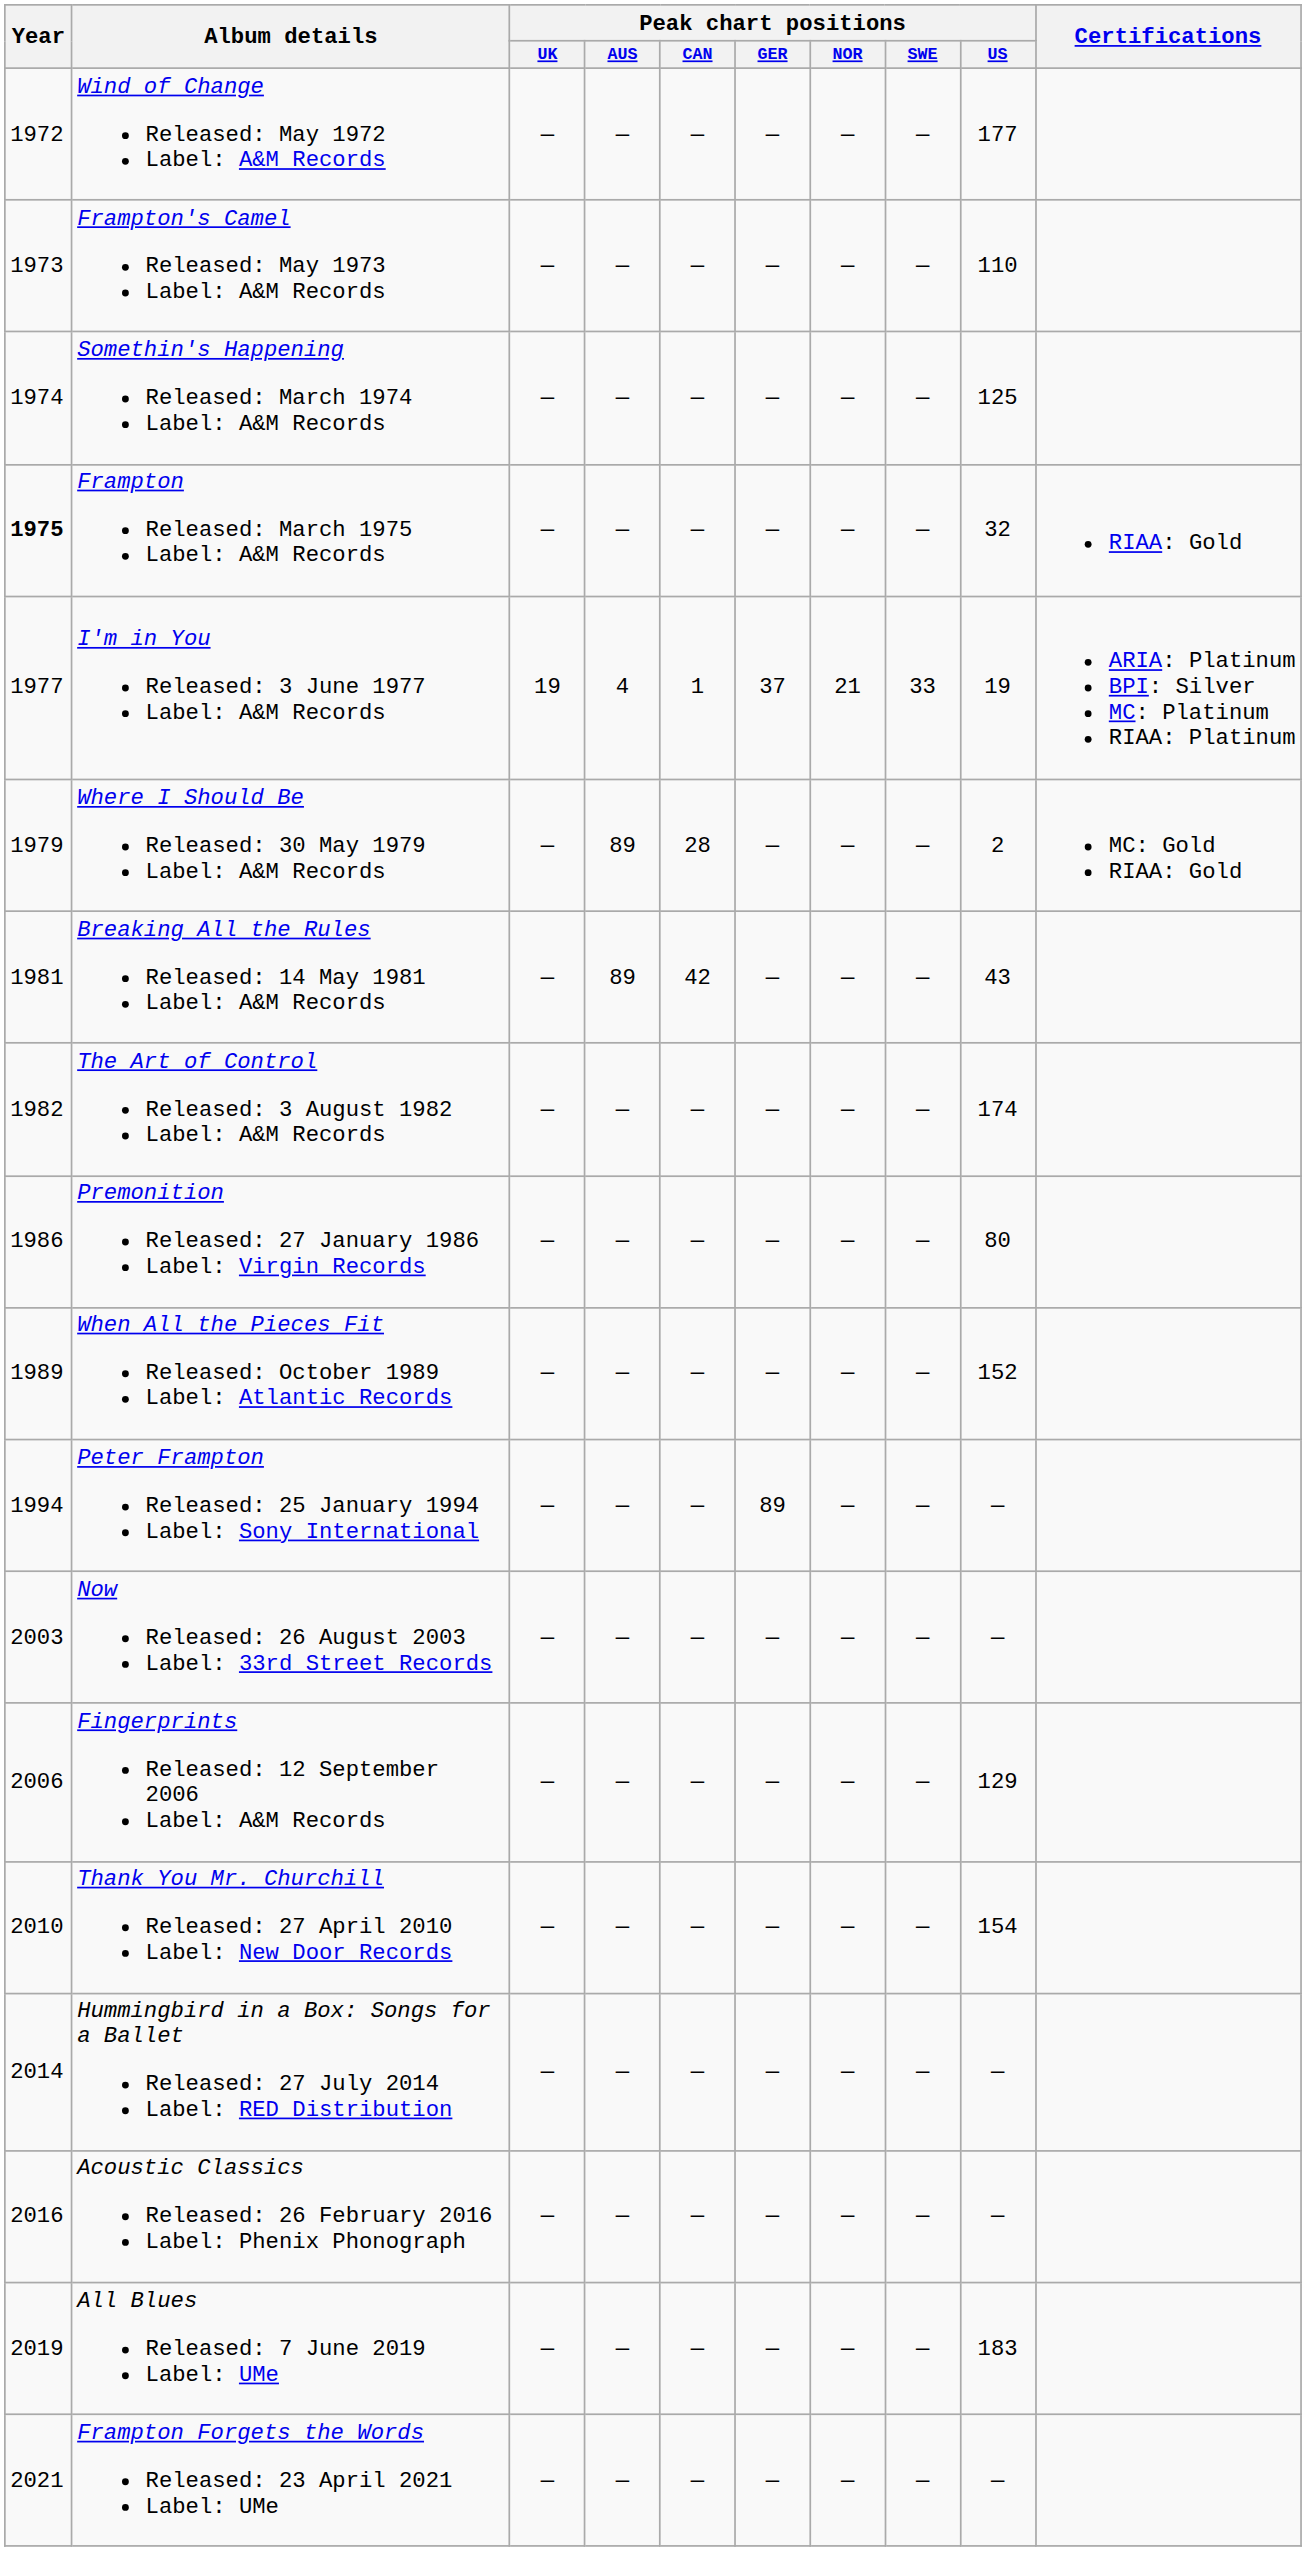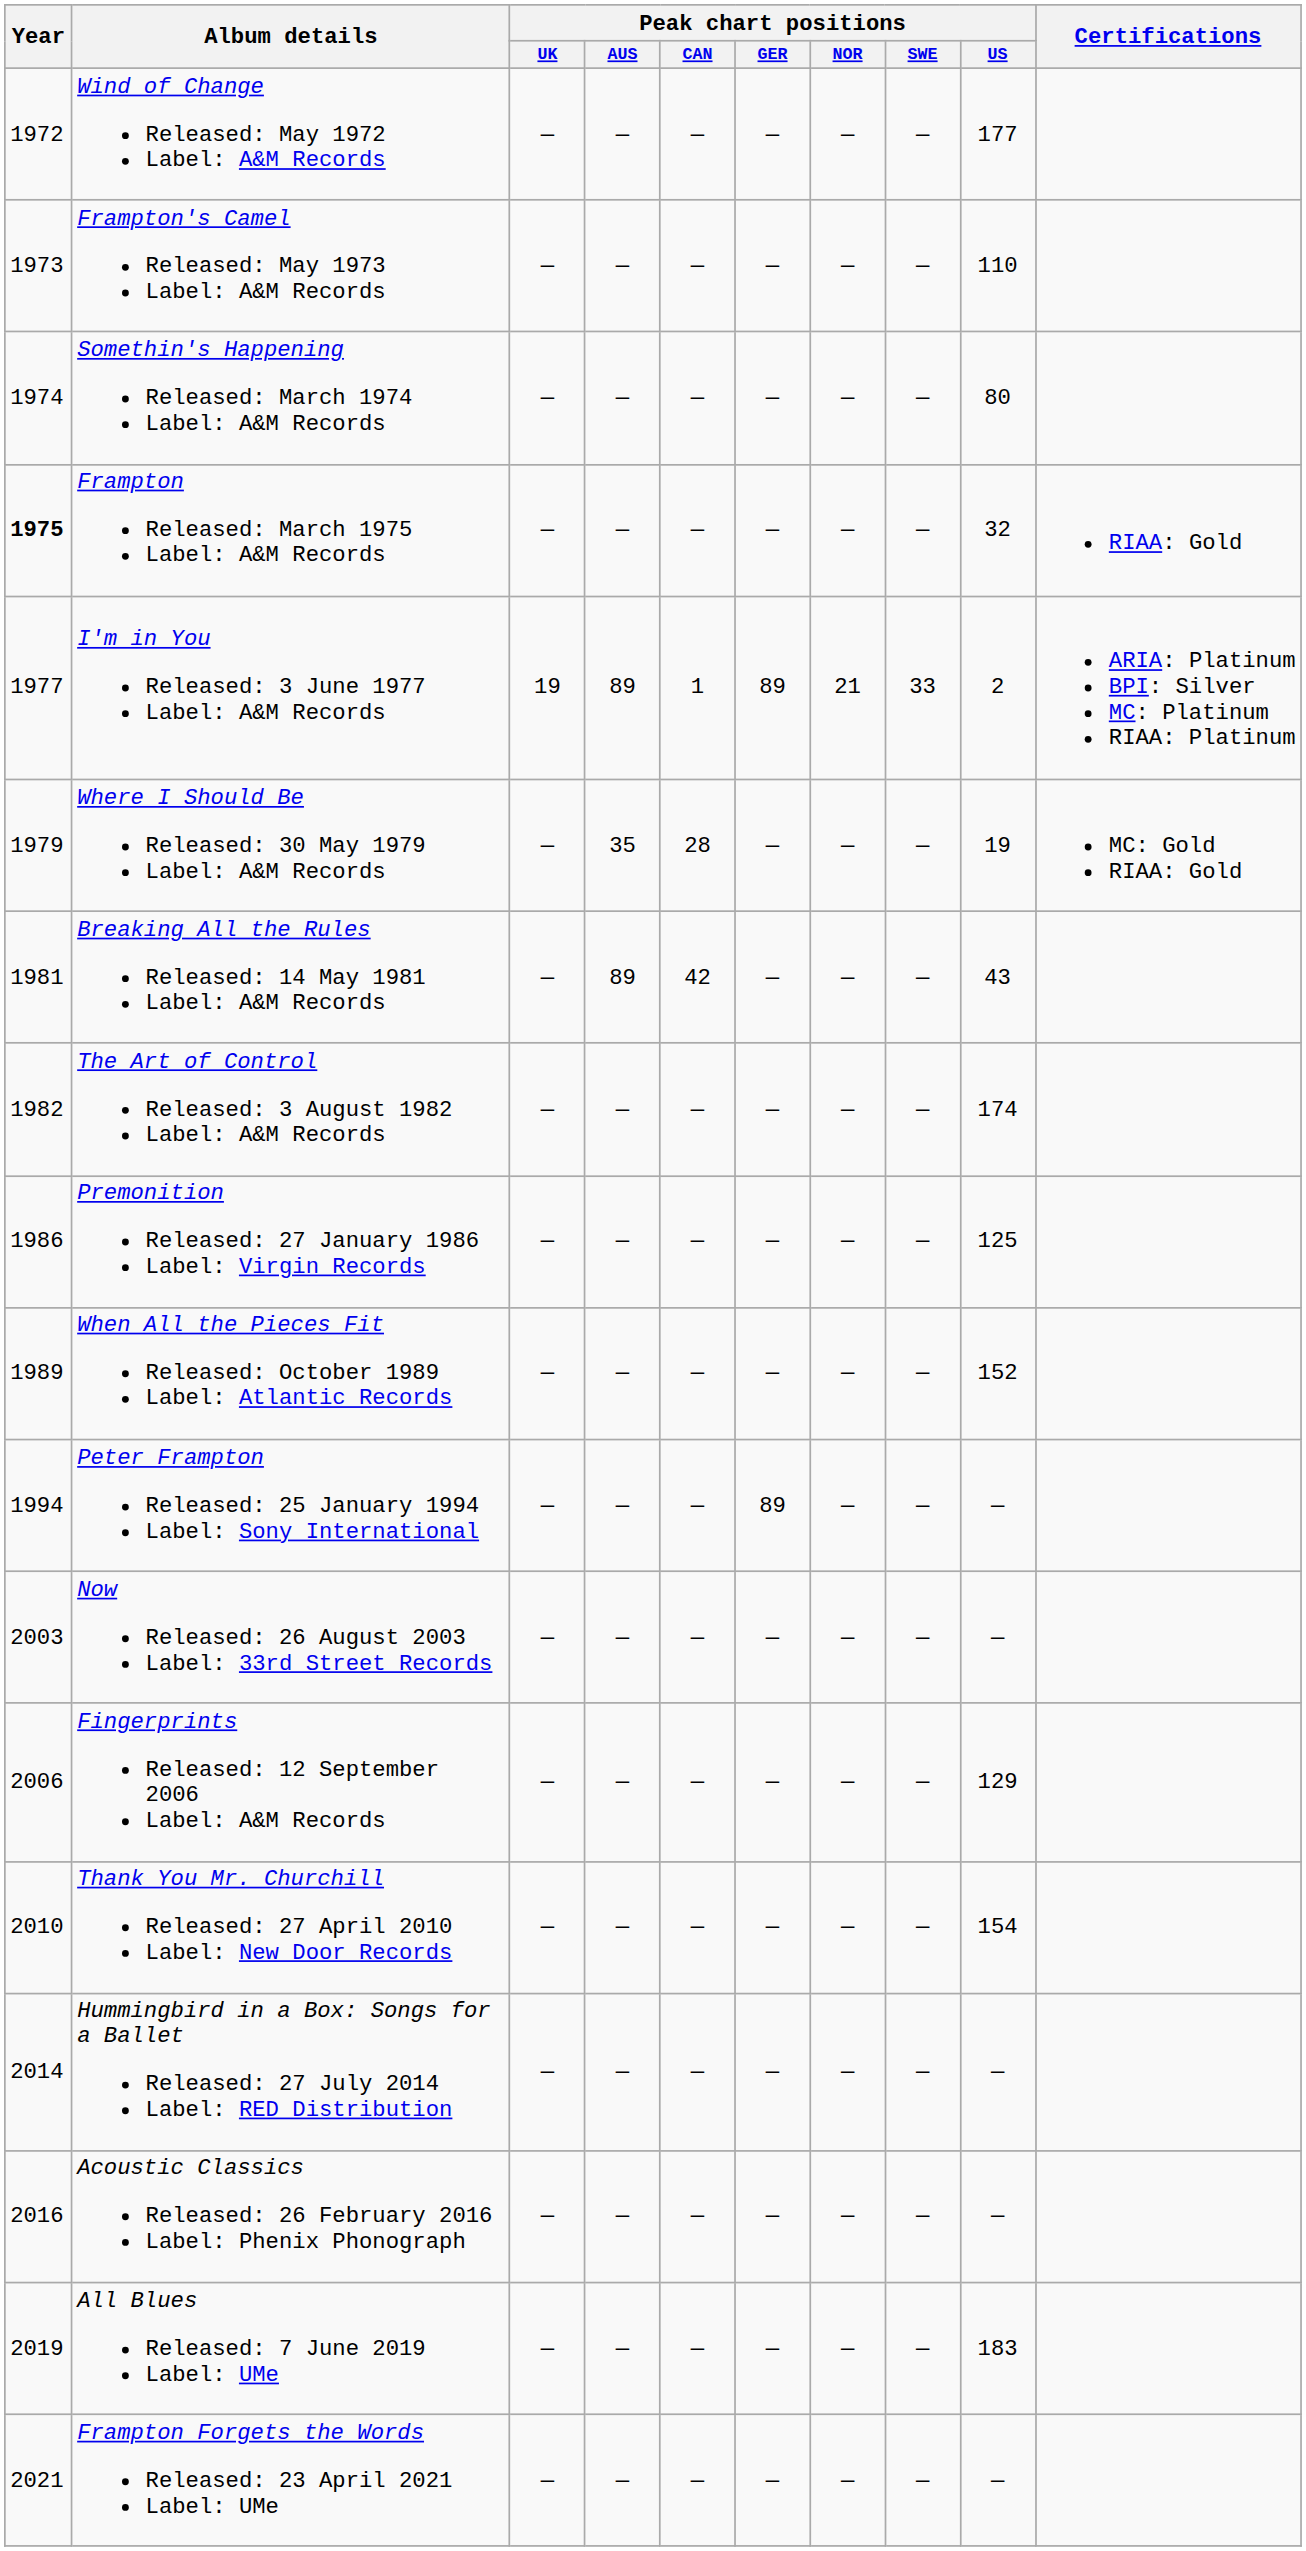Somethin's Happening Released: March 1974 Label: A&M Records | Peak chart positions / US: 125 -> 80
I'm in You Released: 3 June 1977 Label: A&M Records | Peak chart positions / AUS: 4 -> 89
I'm in You Released: 3 June 1977 Label: A&M Records | Peak chart positions / GER: 37 -> 89
I'm in You Released: 3 June 1977 Label: A&M Records | Peak chart positions / US: 19 -> 2
Where I Should Be Released: 30 May 1979 Label: A&M Records | Peak chart positions / AUS: 89 -> 35
Where I Should Be Released: 30 May 1979 Label: A&M Records | Peak chart positions / US: 2 -> 19
Premonition Released: 27 January 1986 Label: Virgin Records | Peak chart positions / US: 80 -> 125
